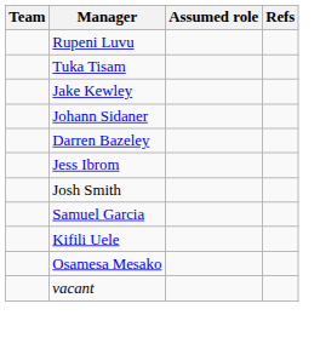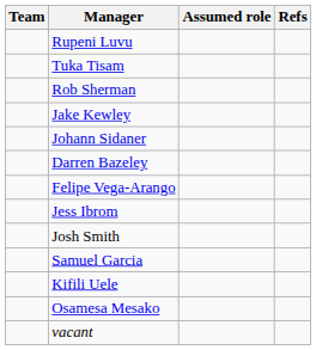+ row: Rob Sherman
+ row: Felipe Vega-Arango
